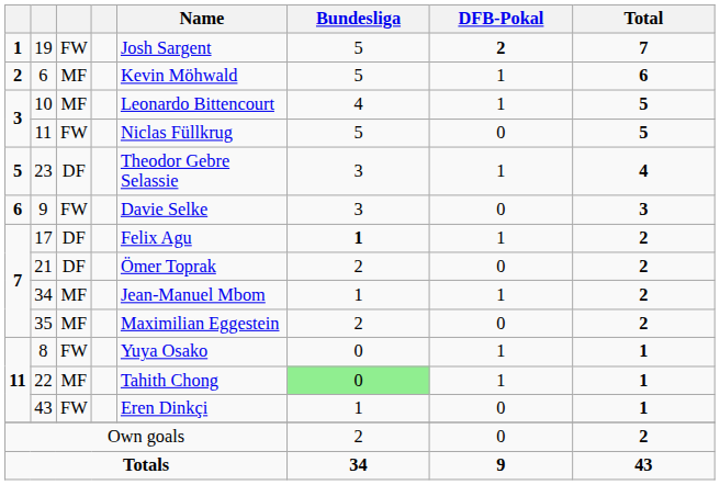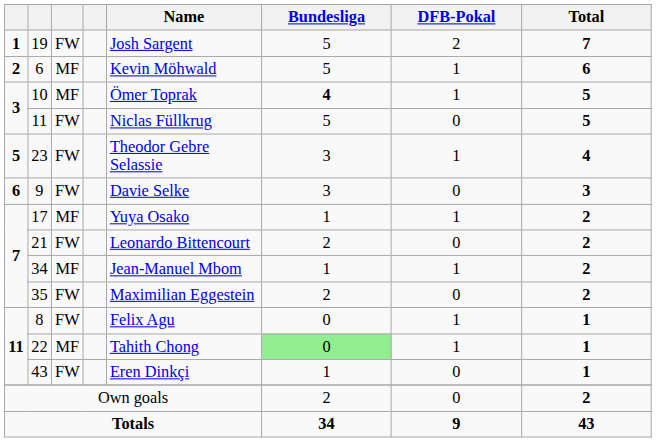19 | DFB-Pokal: bold -> normal
10 | Name: Leonardo Bittencourt -> Ömer Toprak
10 | Bundesliga: normal -> bold
23 | column 3: DF -> FW
17 | column 3: DF -> MF
17 | Name: Felix Agu -> Yuya Osako
17 | Bundesliga: bold -> normal
21 | column 3: DF -> FW
21 | Name: Ömer Toprak -> Leonardo Bittencourt
35 | column 3: MF -> FW
8 | Name: Yuya Osako -> Felix Agu
